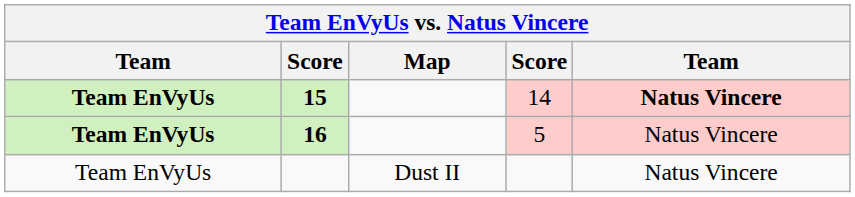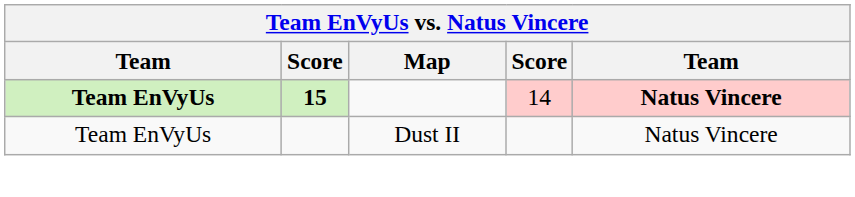- row: Team EnVyUs | 16 | 5 | Natus Vincere
